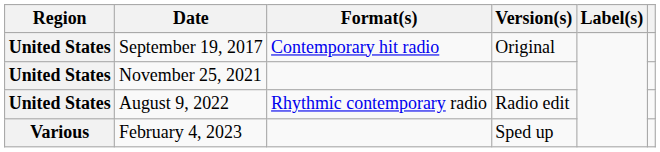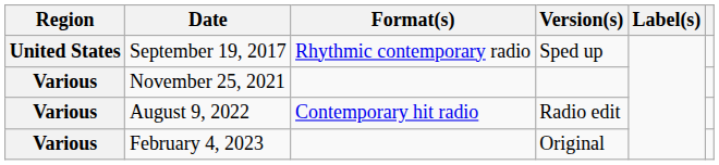September 19, 2017 | Format(s): Contemporary hit radio -> Rhythmic contemporary radio
September 19, 2017 | Version(s): Original -> Sped up
November 25, 2021 | Region: United States -> Various
August 9, 2022 | Region: United States -> Various
August 9, 2022 | Format(s): Rhythmic contemporary radio -> Contemporary hit radio
February 4, 2023 | Version(s): Sped up -> Original
